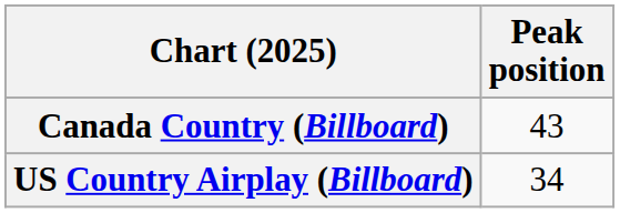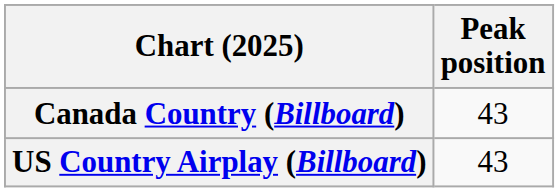US Country Airplay (Billboard) | Peak position: 34 -> 43
